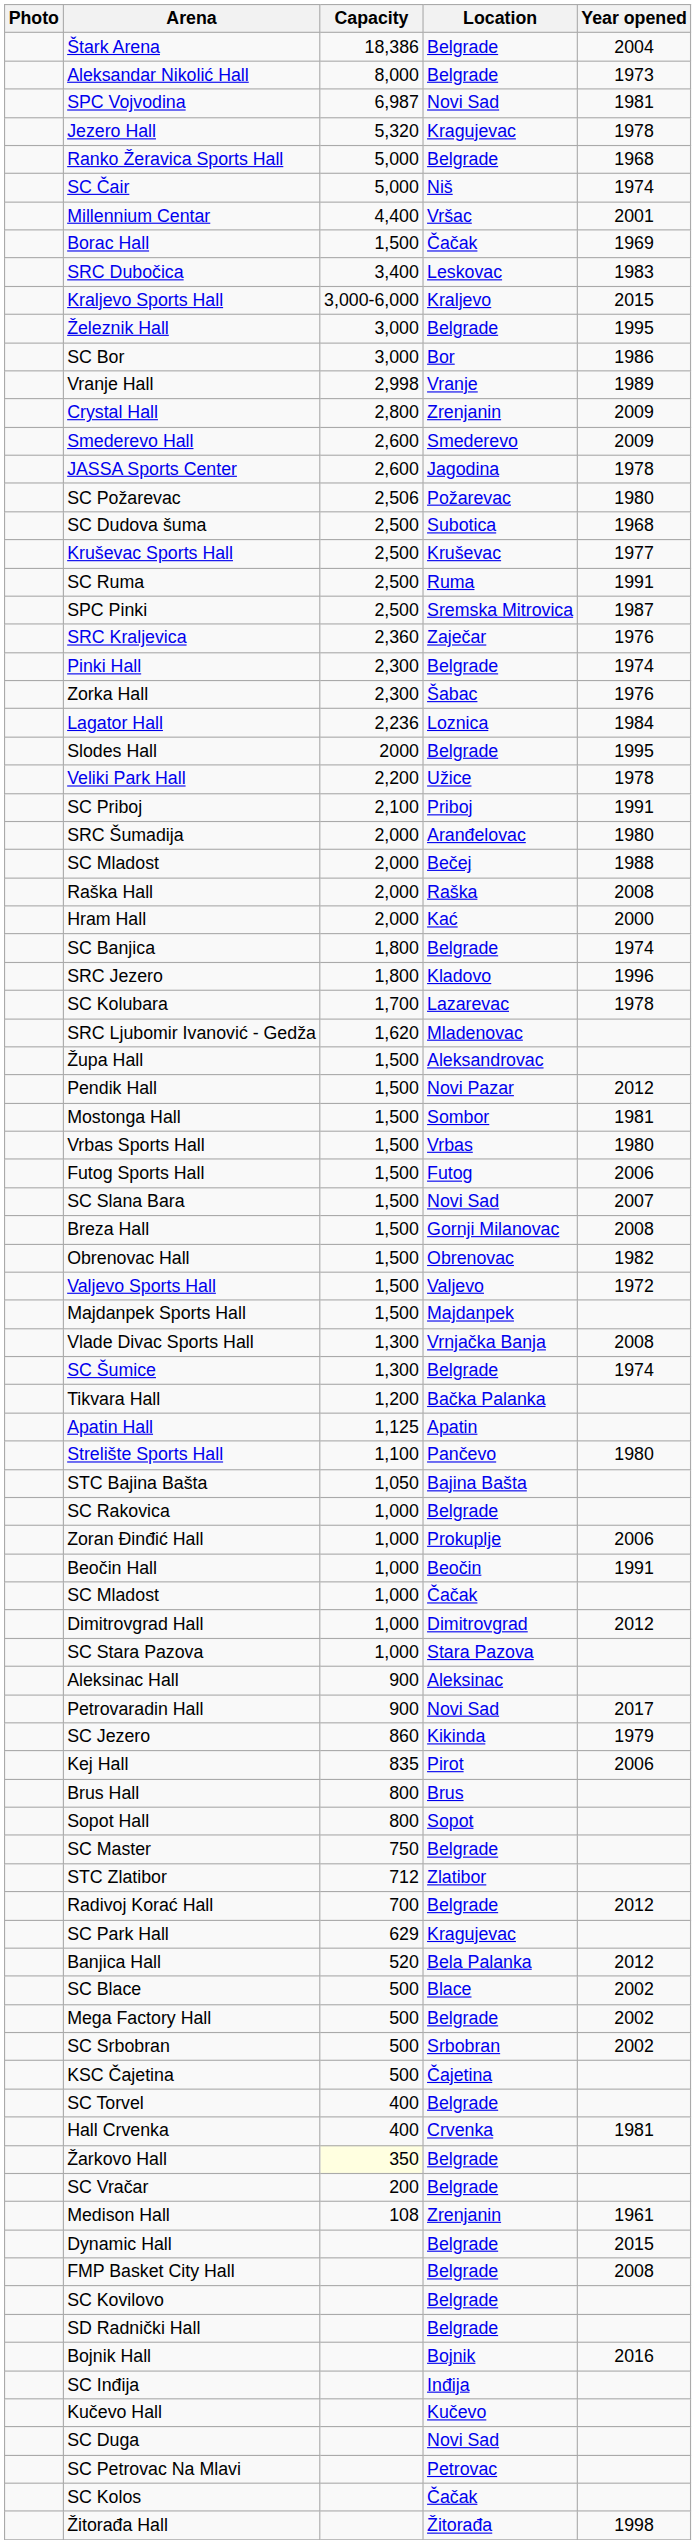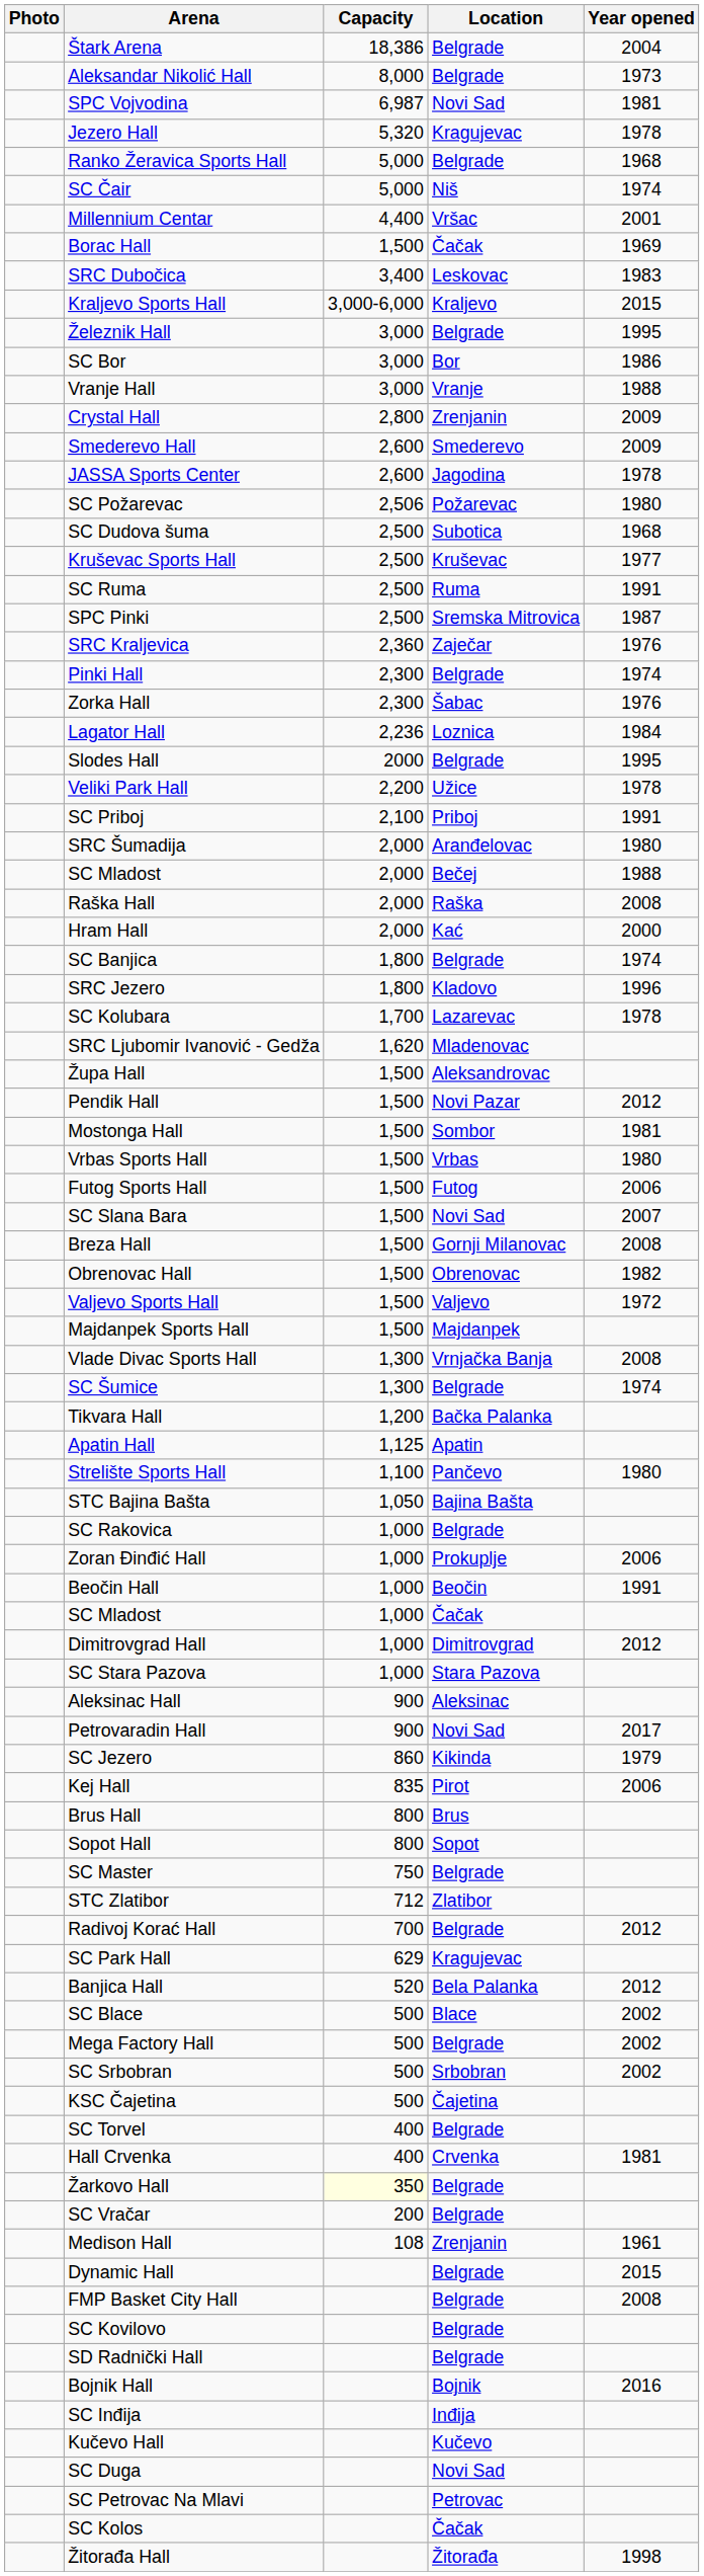Vranje Hall | Capacity: 2,998 -> 3,000
Vranje Hall | Year opened: 1989 -> 1988
